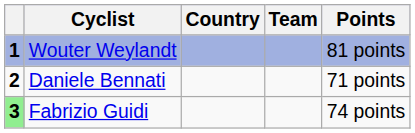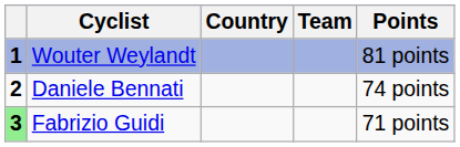Daniele Bennati | Points: 71 points -> 74 points
Fabrizio Guidi | Points: 74 points -> 71 points
